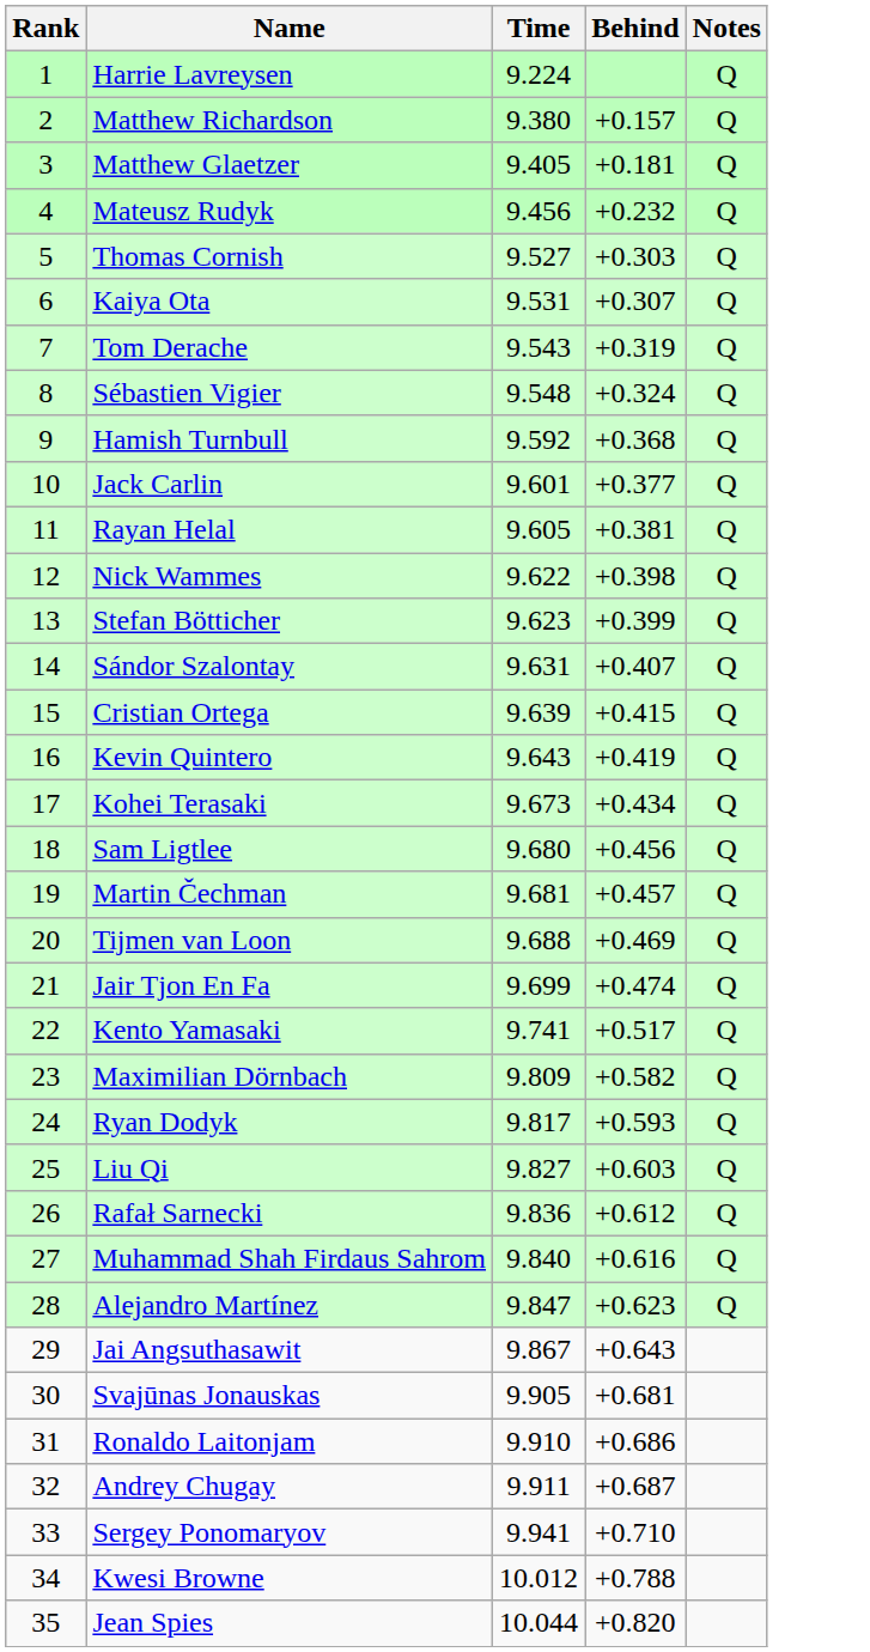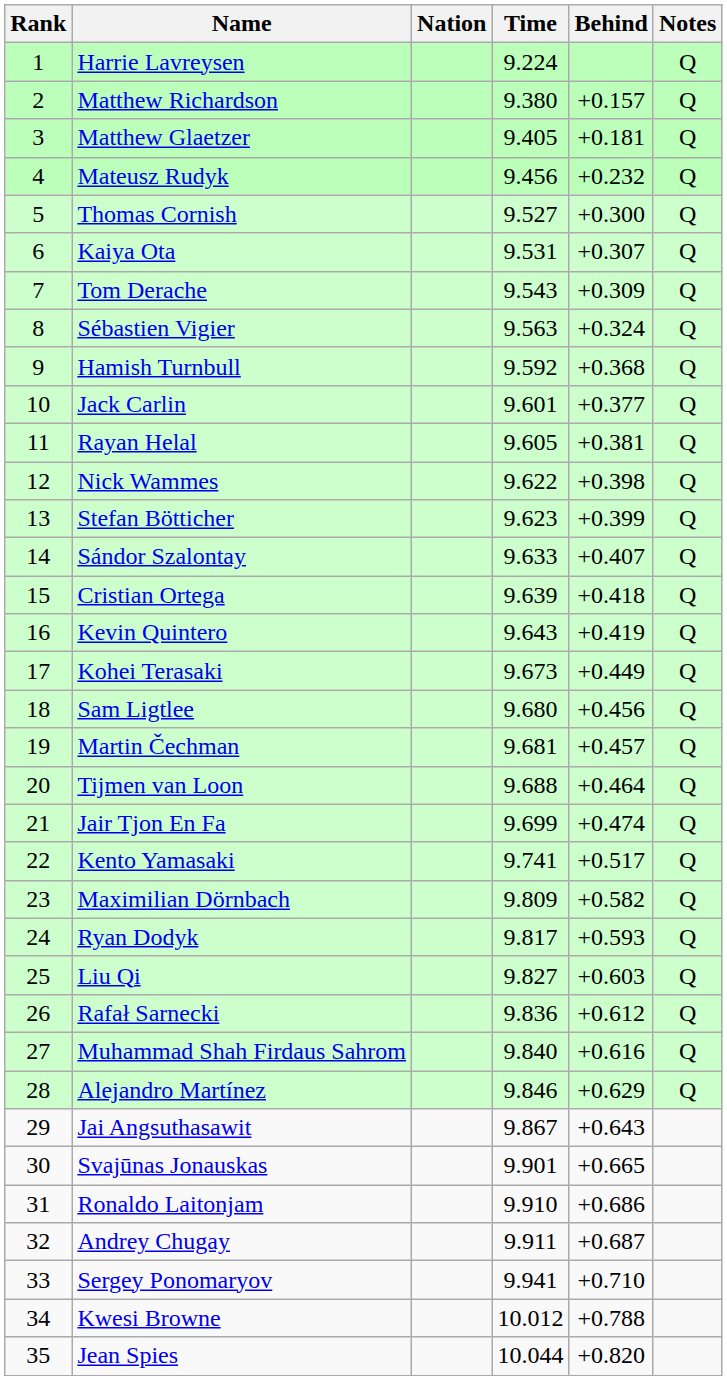+ column: Nation
Thomas Cornish | Behind: +0.303 -> +0.300
Tom Derache | Behind: +0.319 -> +0.309
Sébastien Vigier | Time: 9.548 -> 9.563
Sándor Szalontay | Time: 9.631 -> 9.633
Cristian Ortega | Behind: +0.415 -> +0.418
Kohei Terasaki | Behind: +0.434 -> +0.449
Tijmen van Loon | Behind: +0.469 -> +0.464
Alejandro Martínez | Time: 9.847 -> 9.846
Alejandro Martínez | Behind: +0.623 -> +0.629
Svajūnas Jonauskas | Time: 9.905 -> 9.901
Svajūnas Jonauskas | Behind: +0.681 -> +0.665
